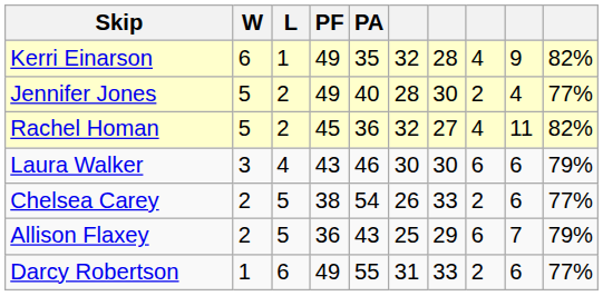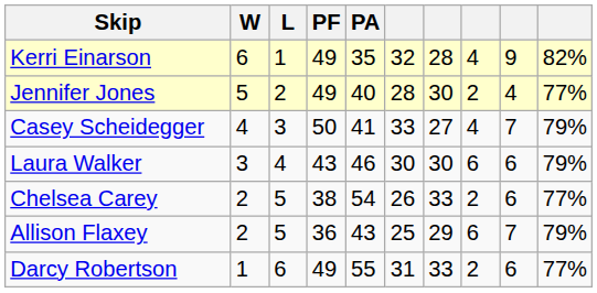- row: Rachel Homan | 5 | 2 | 45 | 36 | 32 | 27 | 4 | 11 | 82%
+ row: Casey Scheidegger | 4 | 3 | 50 | 41 | 33 | 27 | 4 | 7 | 79%
